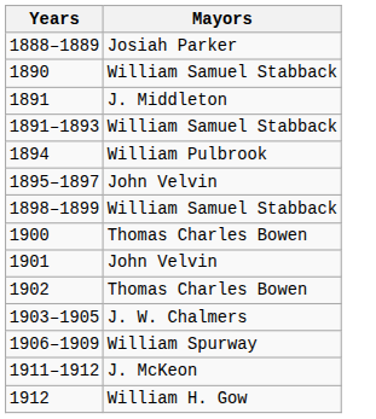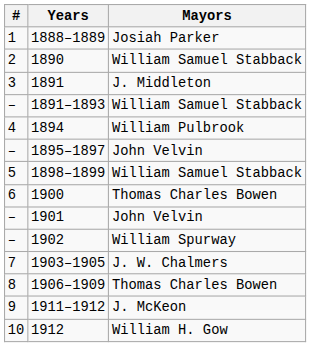+ column: # | 1 | 2 | 3 | – | 4 | – | 5 | 6 | – | – | 7 | 8 | 9 | 10
1902 | Mayors: Thomas Charles Bowen -> William Spurway
1906–1909 | Mayors: William Spurway -> Thomas Charles Bowen
